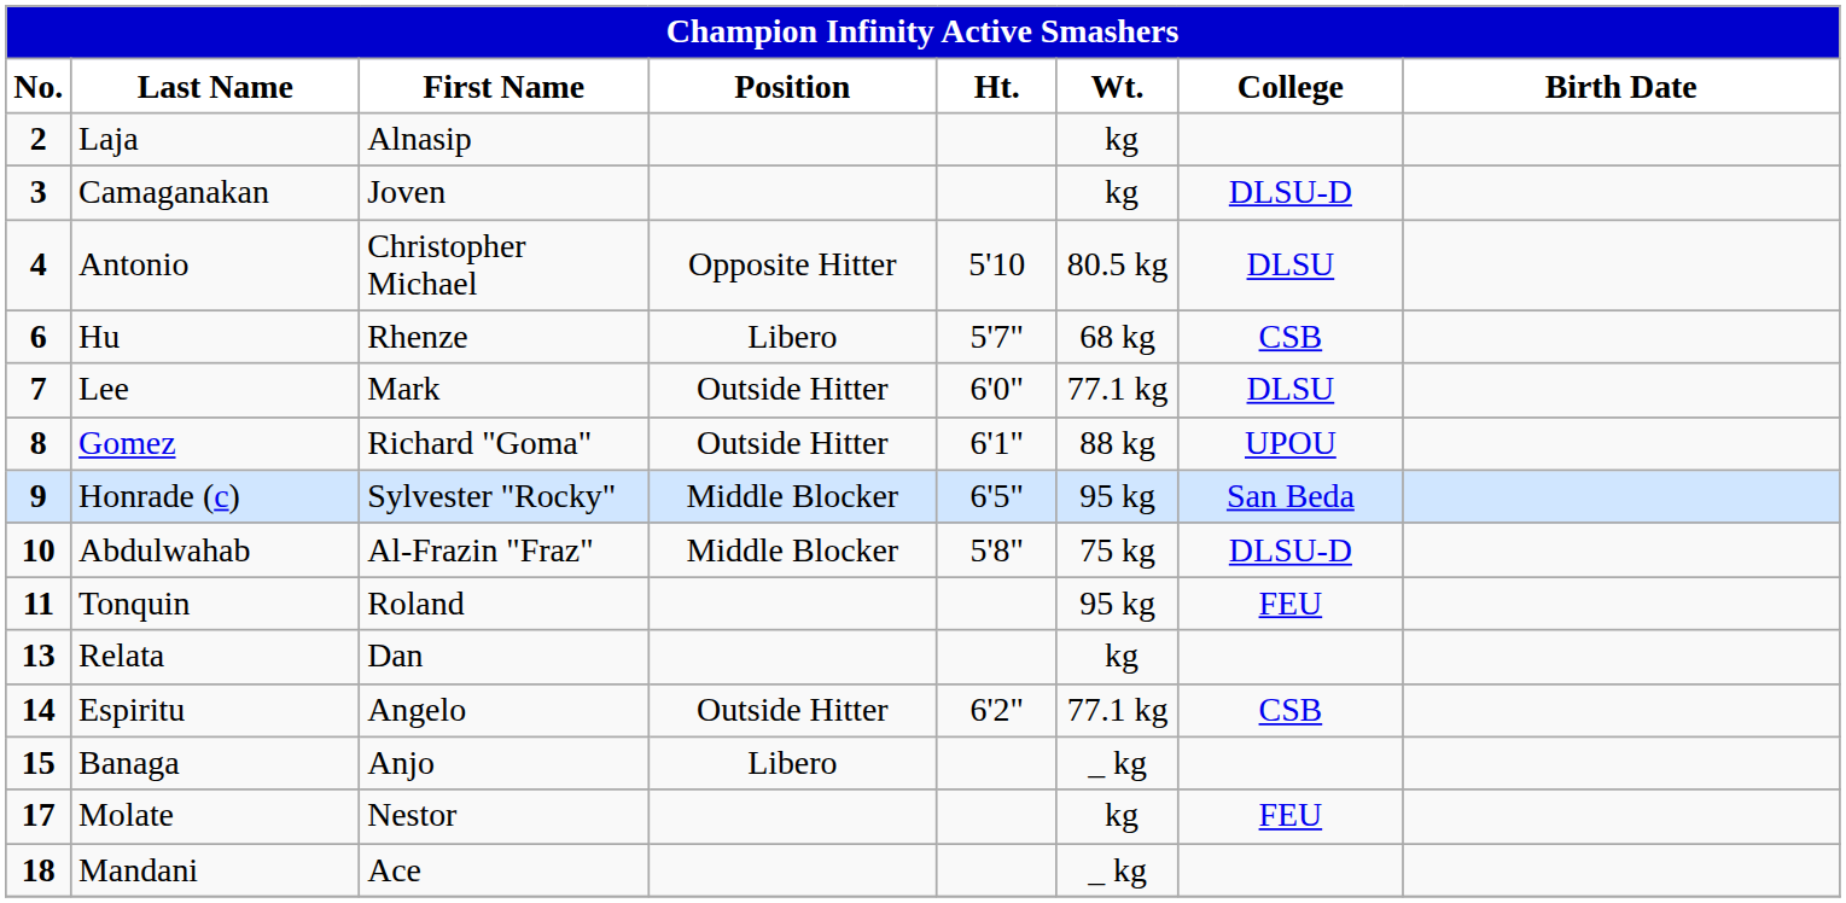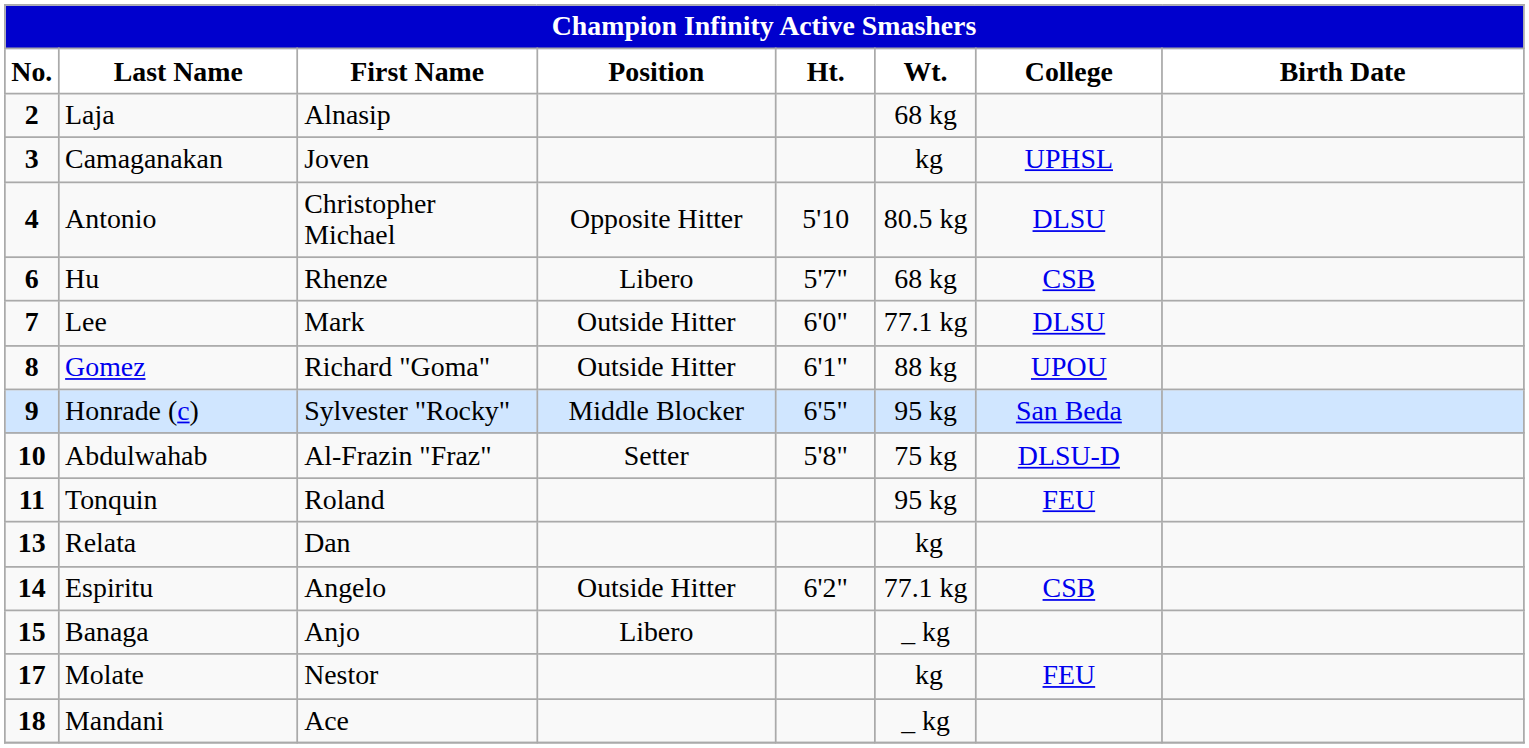Laja | Wt.: kg -> 68 kg
Camaganakan | College: DLSU-D -> UPHSL
Abdulwahab | Position: Middle Blocker -> Setter
